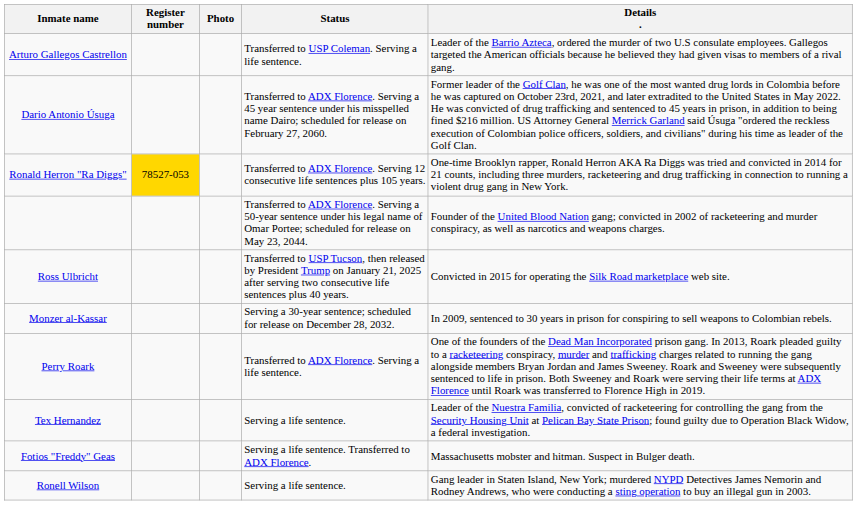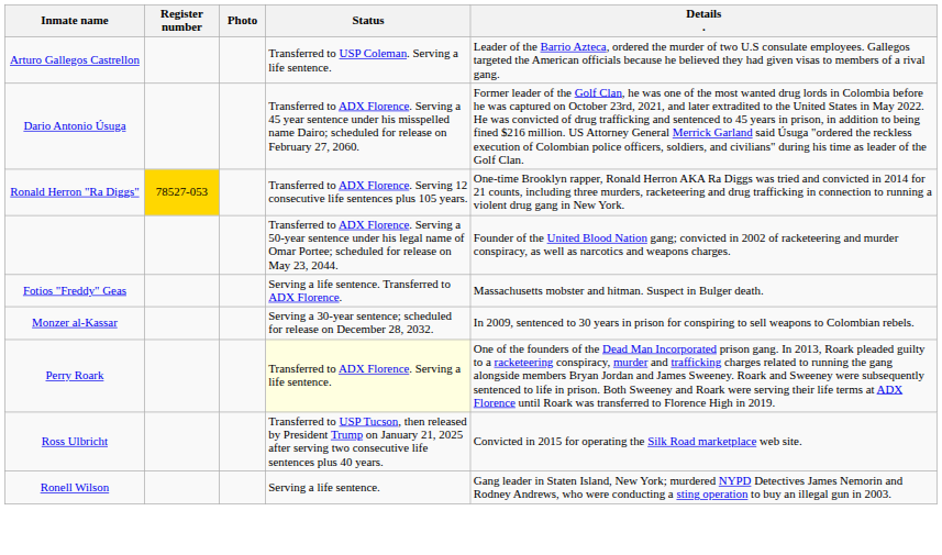rows swapped: Fotios "Freddy" Geas <-> Ross Ulbricht
Perry Roark | Status: no background -> lightyellow background
- row: Tex Hernandez | Serving a life sentence. | Leader of the Nuestra Familia, convicted of racketeering for controlling the gang from the Security Housing Unit at Pelican Bay State Prison; found guilty due to Operation Black Widow, a federal investigation.
